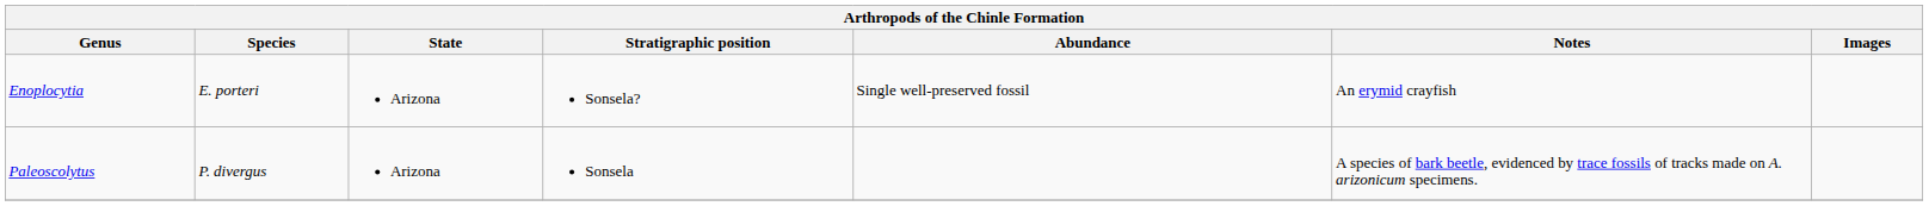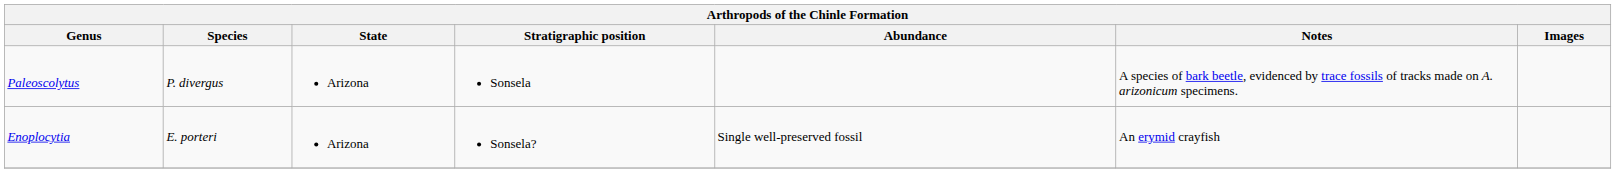rows swapped: Enoplocytia <-> Paleoscolytus
